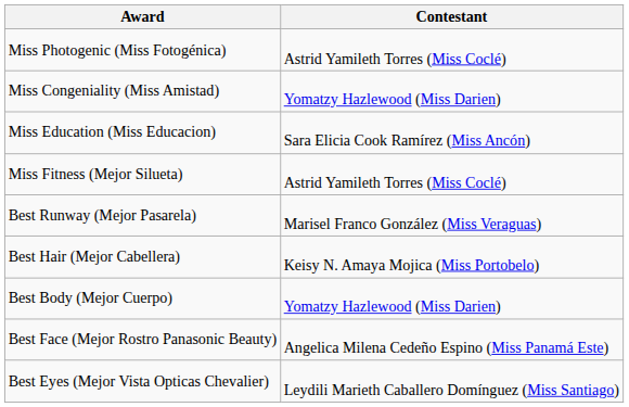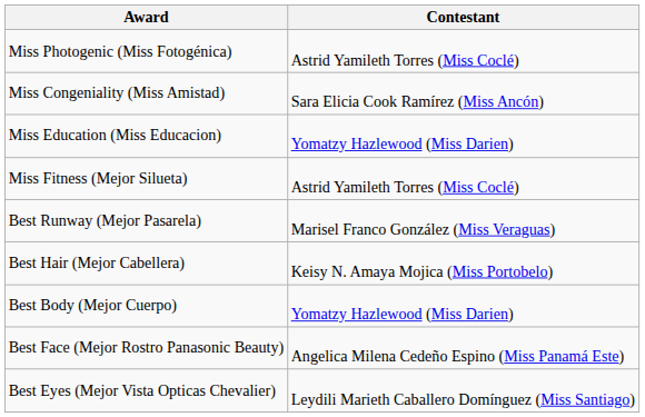Miss Congeniality (Miss Amistad) | Contestant: Yomatzy Hazlewood (Miss Darien) -> Sara Elicia Cook Ramírez (Miss Ancón)
Miss Education (Miss Educacion) | Contestant: Sara Elicia Cook Ramírez (Miss Ancón) -> Yomatzy Hazlewood (Miss Darien)
